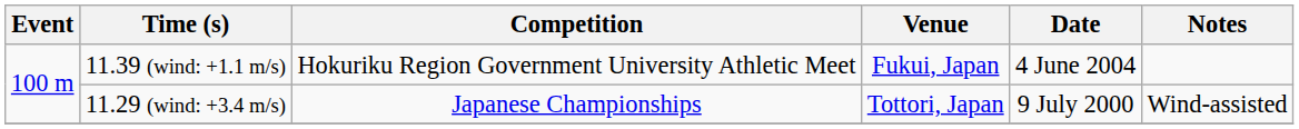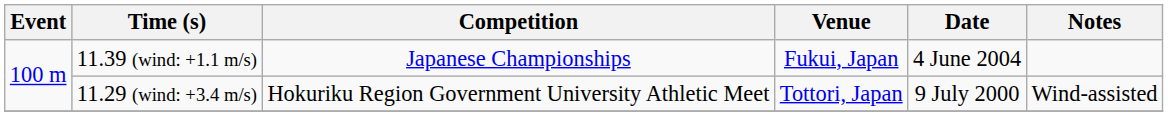11.39 (wind: +1.1 m/s) | Competition: Hokuriku Region Government University Athletic Meet -> Japanese Championships
11.29 (wind: +3.4 m/s) | Competition: Japanese Championships -> Hokuriku Region Government University Athletic Meet
